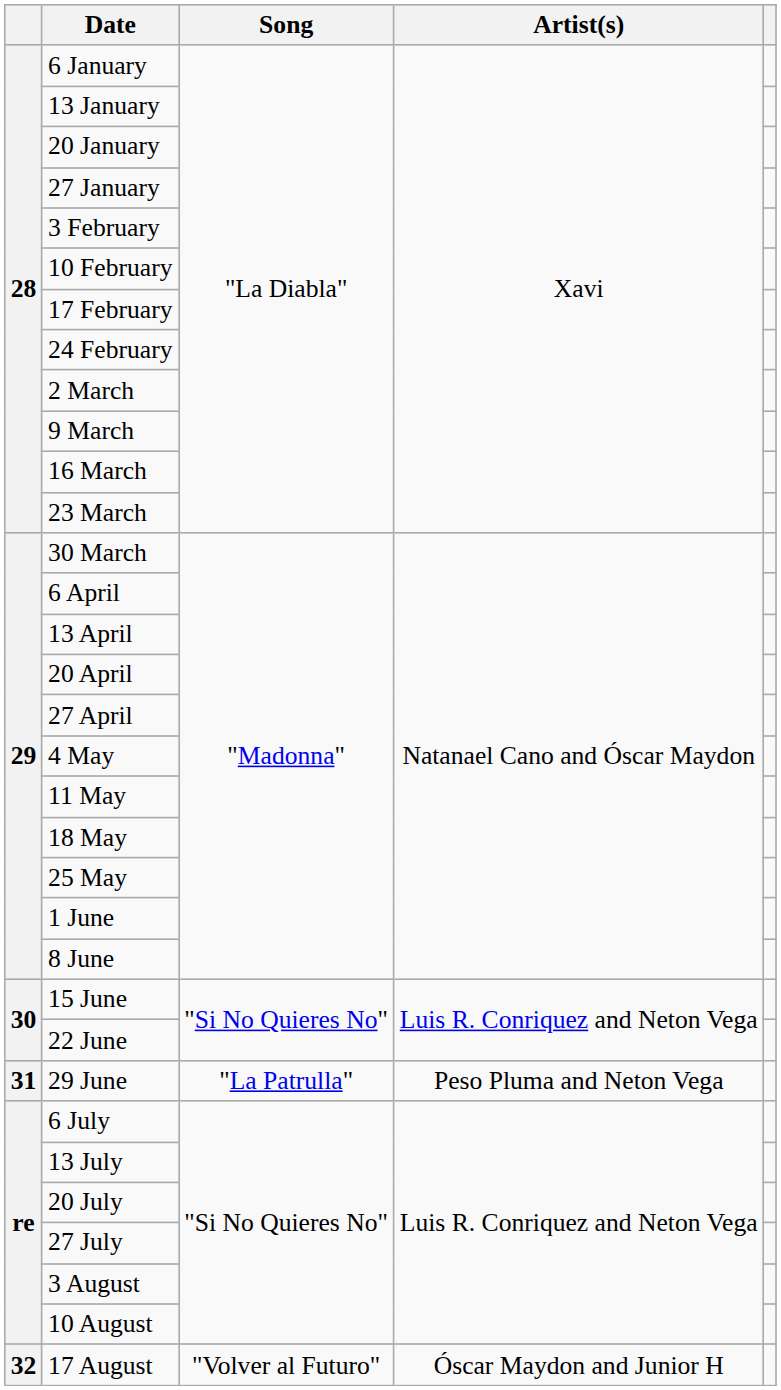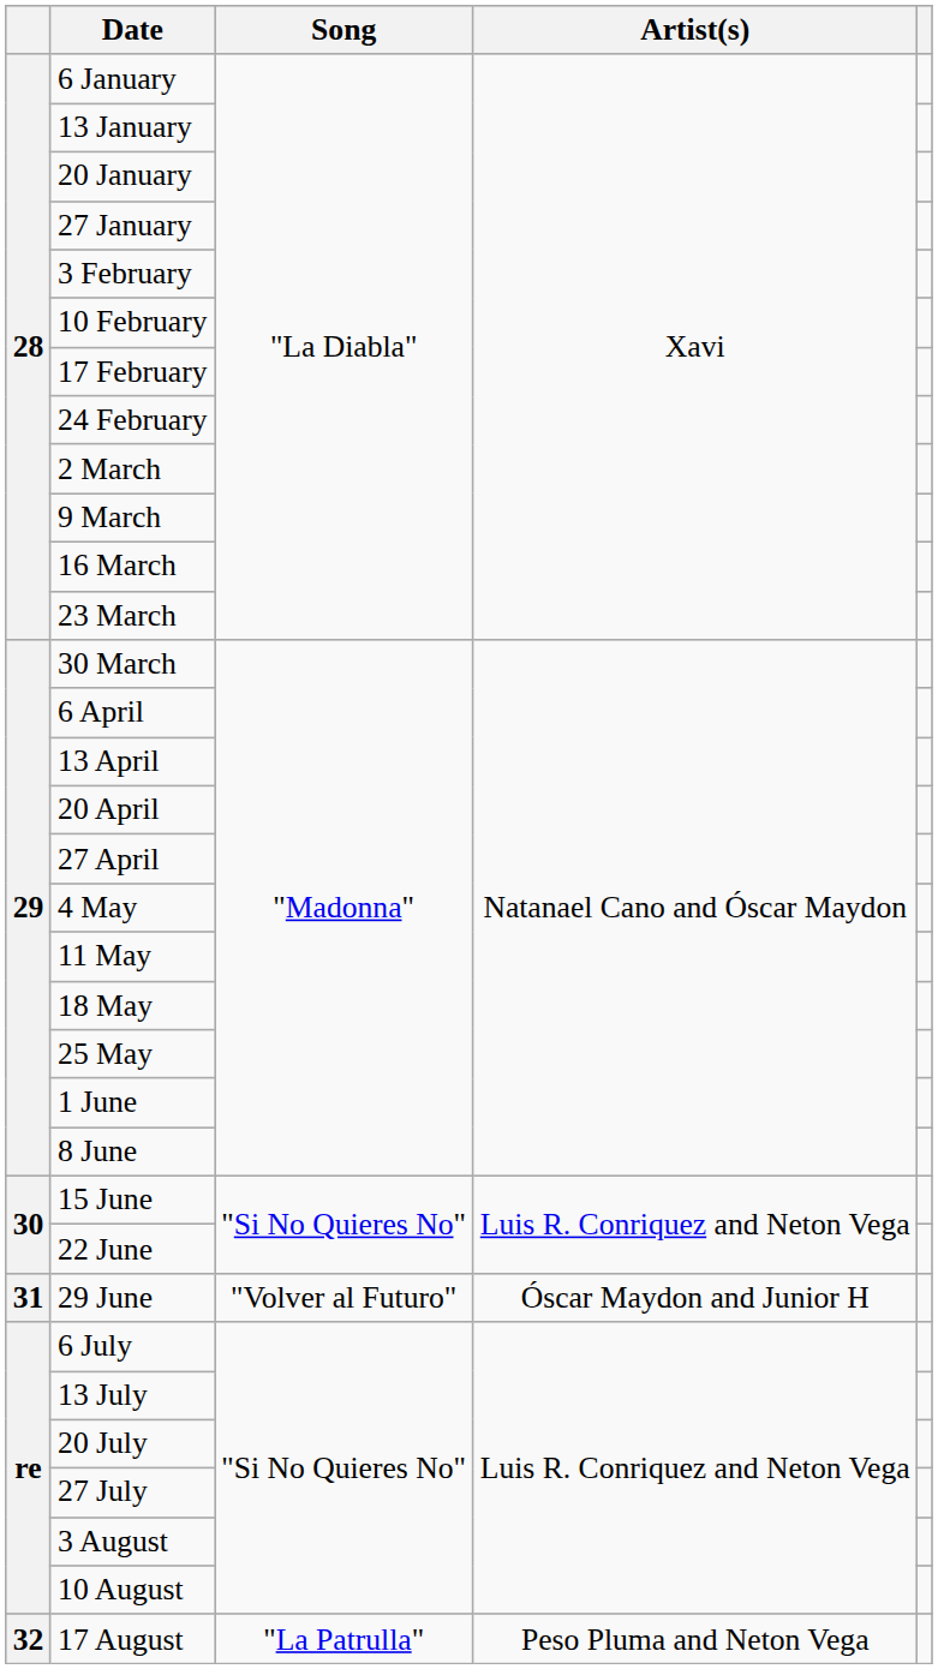29 June | Song: "La Patrulla" -> "Volver al Futuro"
29 June | Artist(s): Peso Pluma and Neton Vega -> Óscar Maydon and Junior H
17 August | Song: "Volver al Futuro" -> "La Patrulla"
17 August | Artist(s): Óscar Maydon and Junior H -> Peso Pluma and Neton Vega
